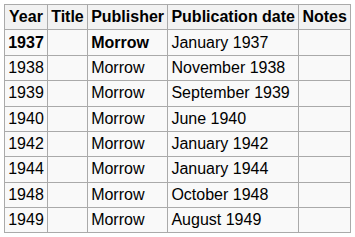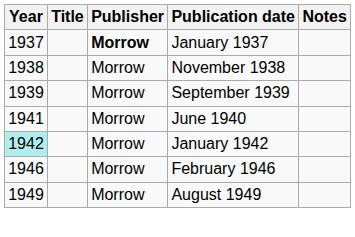January 1937 | Year: bold -> normal
June 1940 | Year: 1940 -> 1941
January 1942 | Year: no background -> paleturquoise background
- row: 1944 | Morrow | January 1944
+ row: 1946 | Morrow | February 1946
- row: 1948 | Morrow | October 1948
